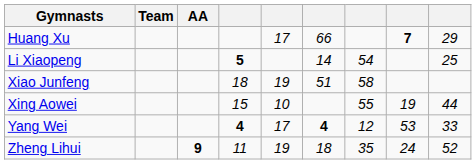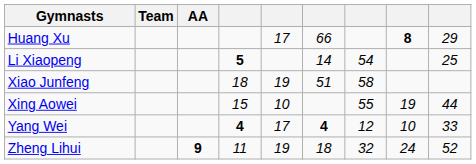Huang Xu | column 8: 7 -> 8
Yang Wei | column 8: 53 -> 10
Zheng Lihui | column 7: 35 -> 32
